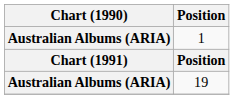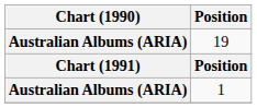rows swapped: 1 <-> 19
